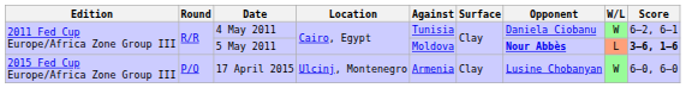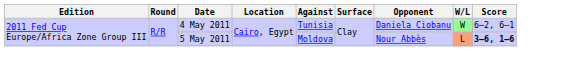5 May 2011 | Opponent: bold -> normal
- row: 2015 Fed Cup Europe/Africa Zone Group III | P/O | 17 April 2015 | Ulcinj, Montenegro | Armenia | Clay | Lusine Chobanyan | W | 6–0, 6–0
